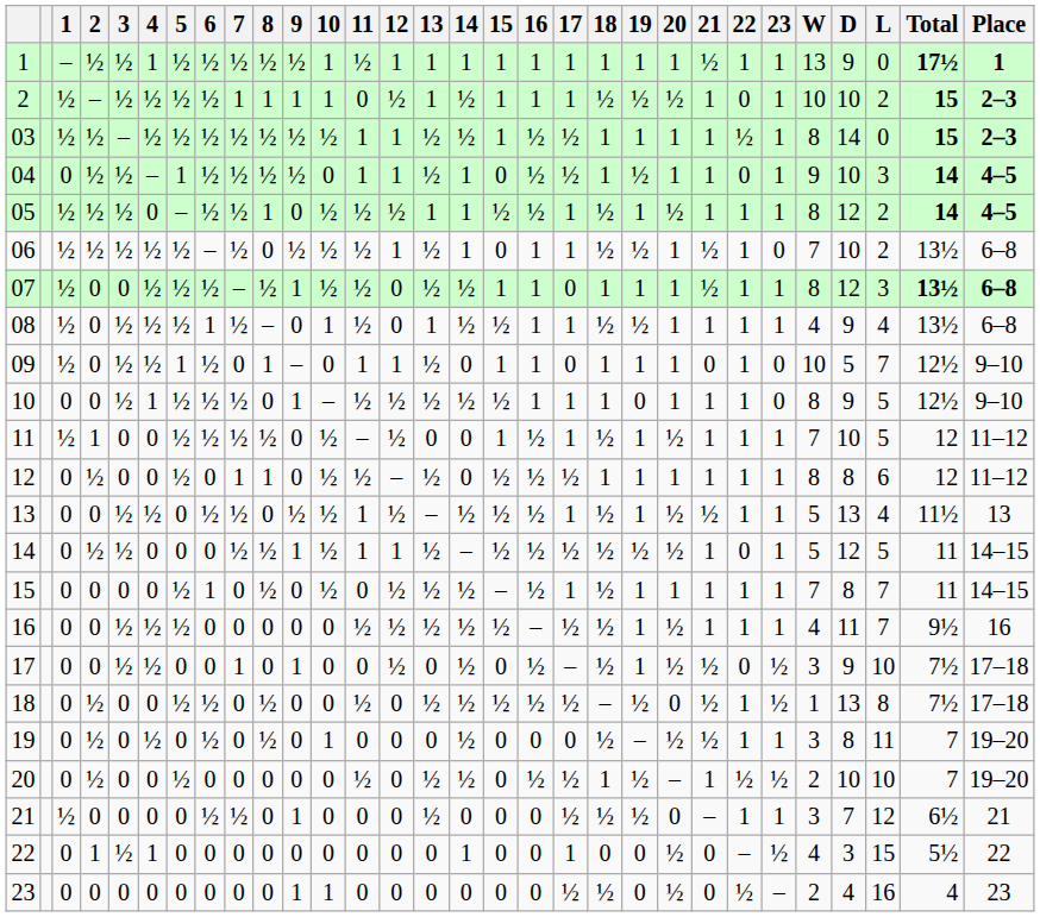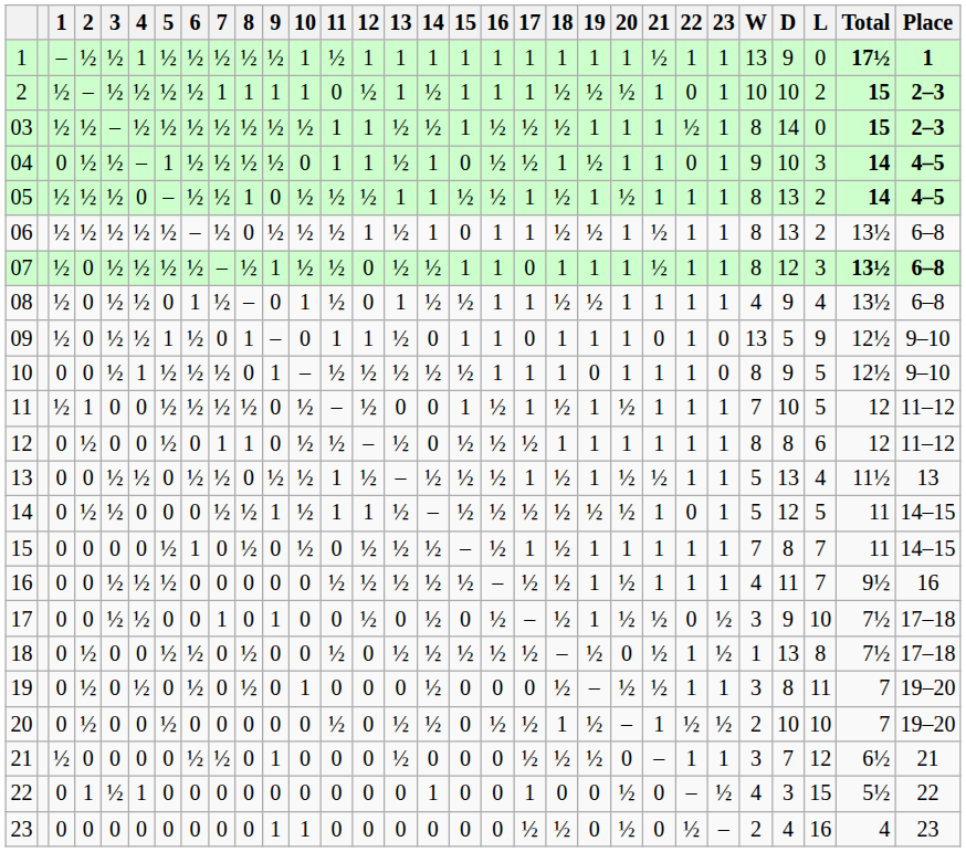03 | 18: 1 -> ½
05 | D: 12 -> 13
06 | 23: 0 -> 1
06 | W: 7 -> 8
06 | D: 10 -> 13
07 | 3: 0 -> ½
08 | 5: ½ -> 0
09 | W: 10 -> 13
09 | L: 7 -> 9
